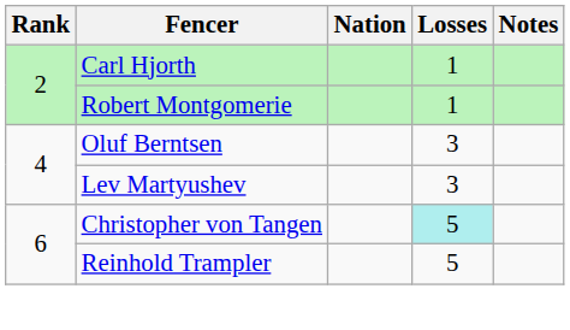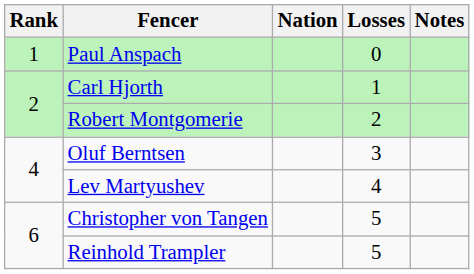+ row: 1 | Paul Anspach | 0
Robert Montgomerie | Losses: 1 -> 2
Lev Martyushev | Losses: 3 -> 4
Christopher von Tangen | Losses: paleturquoise background -> no background
